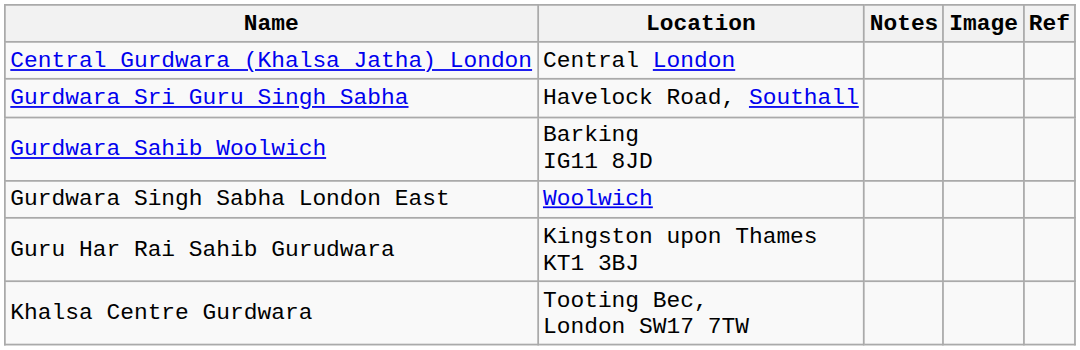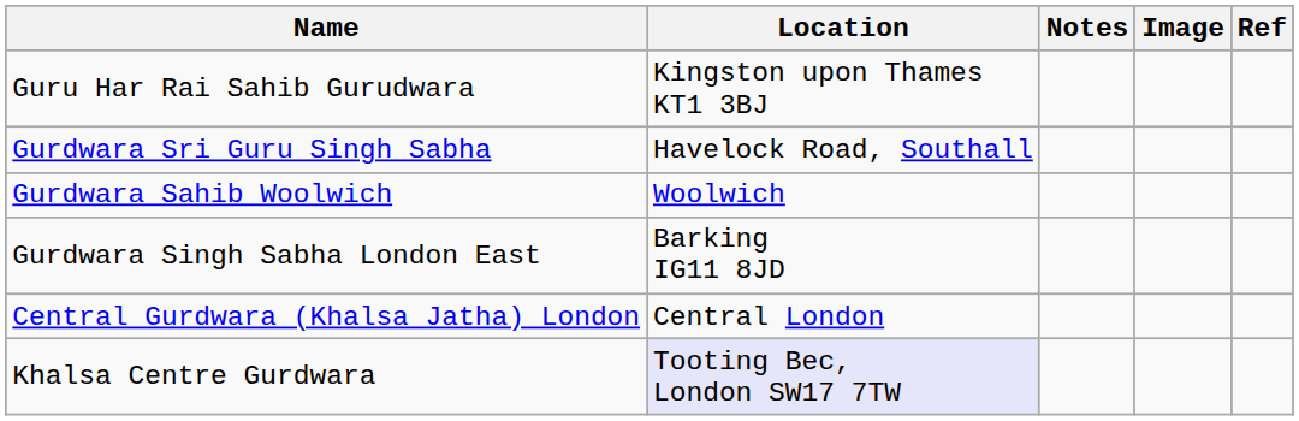rows swapped: Central Gurdwara (Khalsa Jatha) London <-> Guru Har Rai Sahib Gurudwara
Gurdwara Sahib Woolwich | Location: Barking IG11 8JD -> Woolwich
Gurdwara Singh Sabha London East | Location: Woolwich -> Barking IG11 8JD
Khalsa Centre Gurdwara | Location: no background -> lavender background
